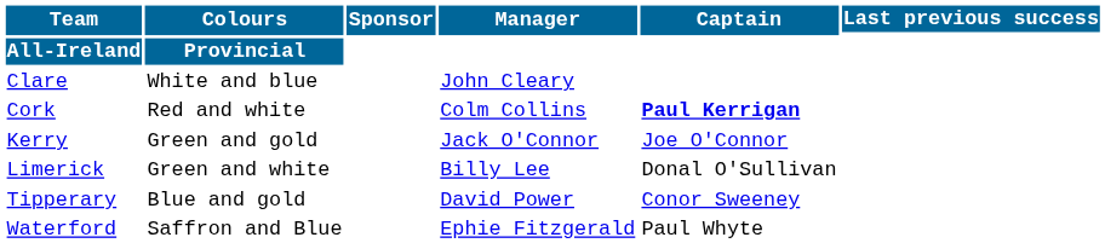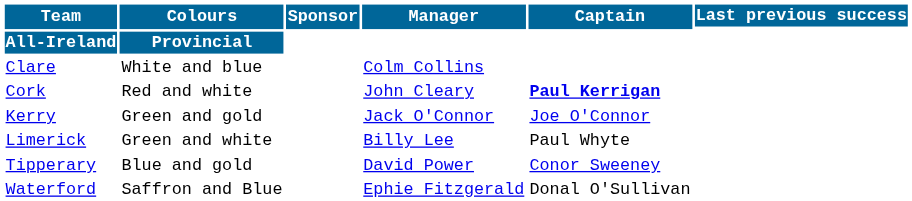Clare | Manager: John Cleary -> Colm Collins
Cork | Manager: Colm Collins -> John Cleary
Limerick | Captain: Donal O'Sullivan -> Paul Whyte
Waterford | Captain: Paul Whyte -> Donal O'Sullivan
